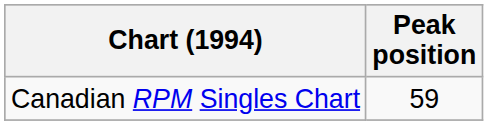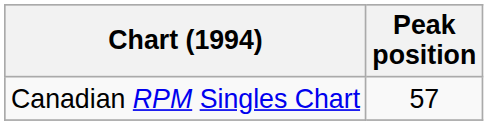Canadian RPM Singles Chart | Peak position: 59 -> 57
